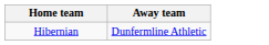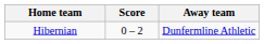+ column: Score | 0 – 2
